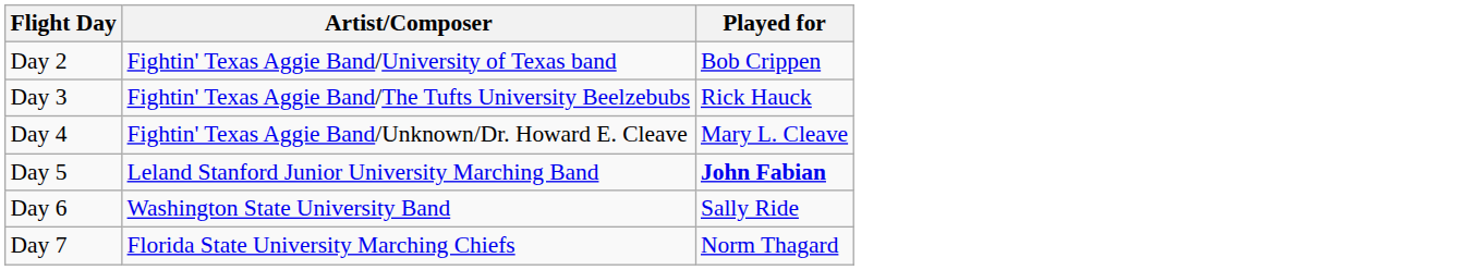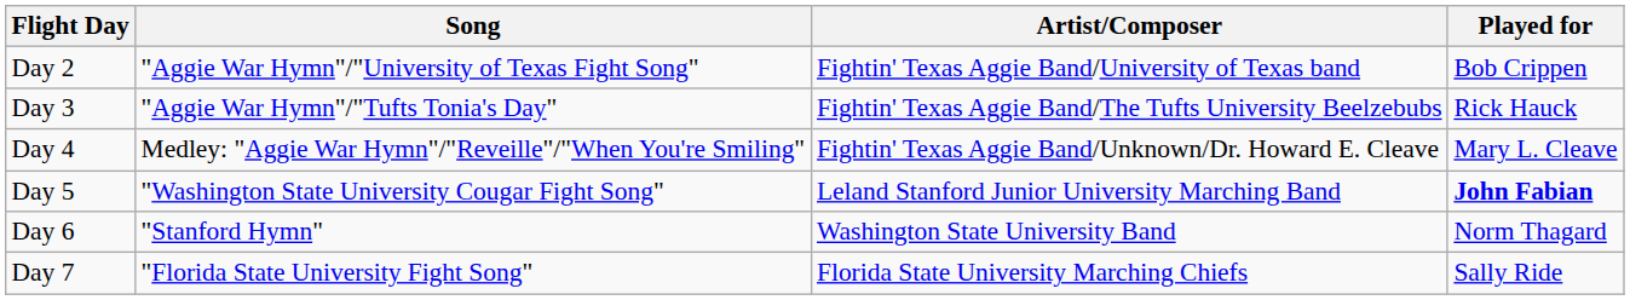+ column: Song | "Aggie War Hymn"/"University of Texas Fight Song" | "Aggie War Hymn"/"Tufts Tonia's Day" | Medley: "Aggie War Hymn"/"Reveille"/"When You're Smiling" | "Washington State University Cougar Fight Song" | "Stanford Hymn" | "Florida State University Fight Song"
Day 6 | Played for: Sally Ride -> Norm Thagard
Day 7 | Played for: Norm Thagard -> Sally Ride
